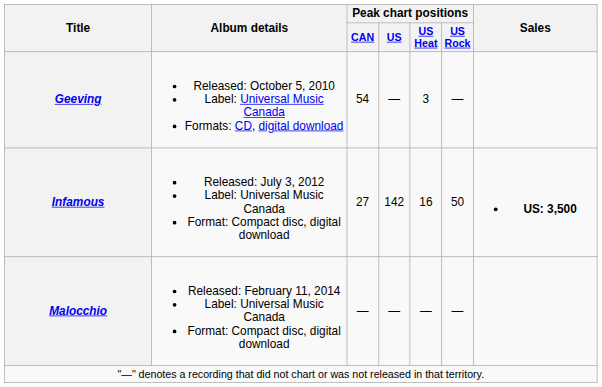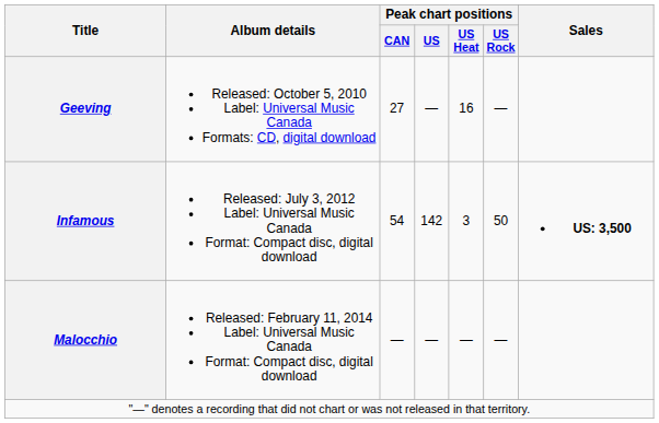Geeving | Peak chart positions / CAN: 54 -> 27
Geeving | Peak chart positions / US Heat: 3 -> 16
Infamous | Peak chart positions / CAN: 27 -> 54
Infamous | Peak chart positions / US Heat: 16 -> 3
